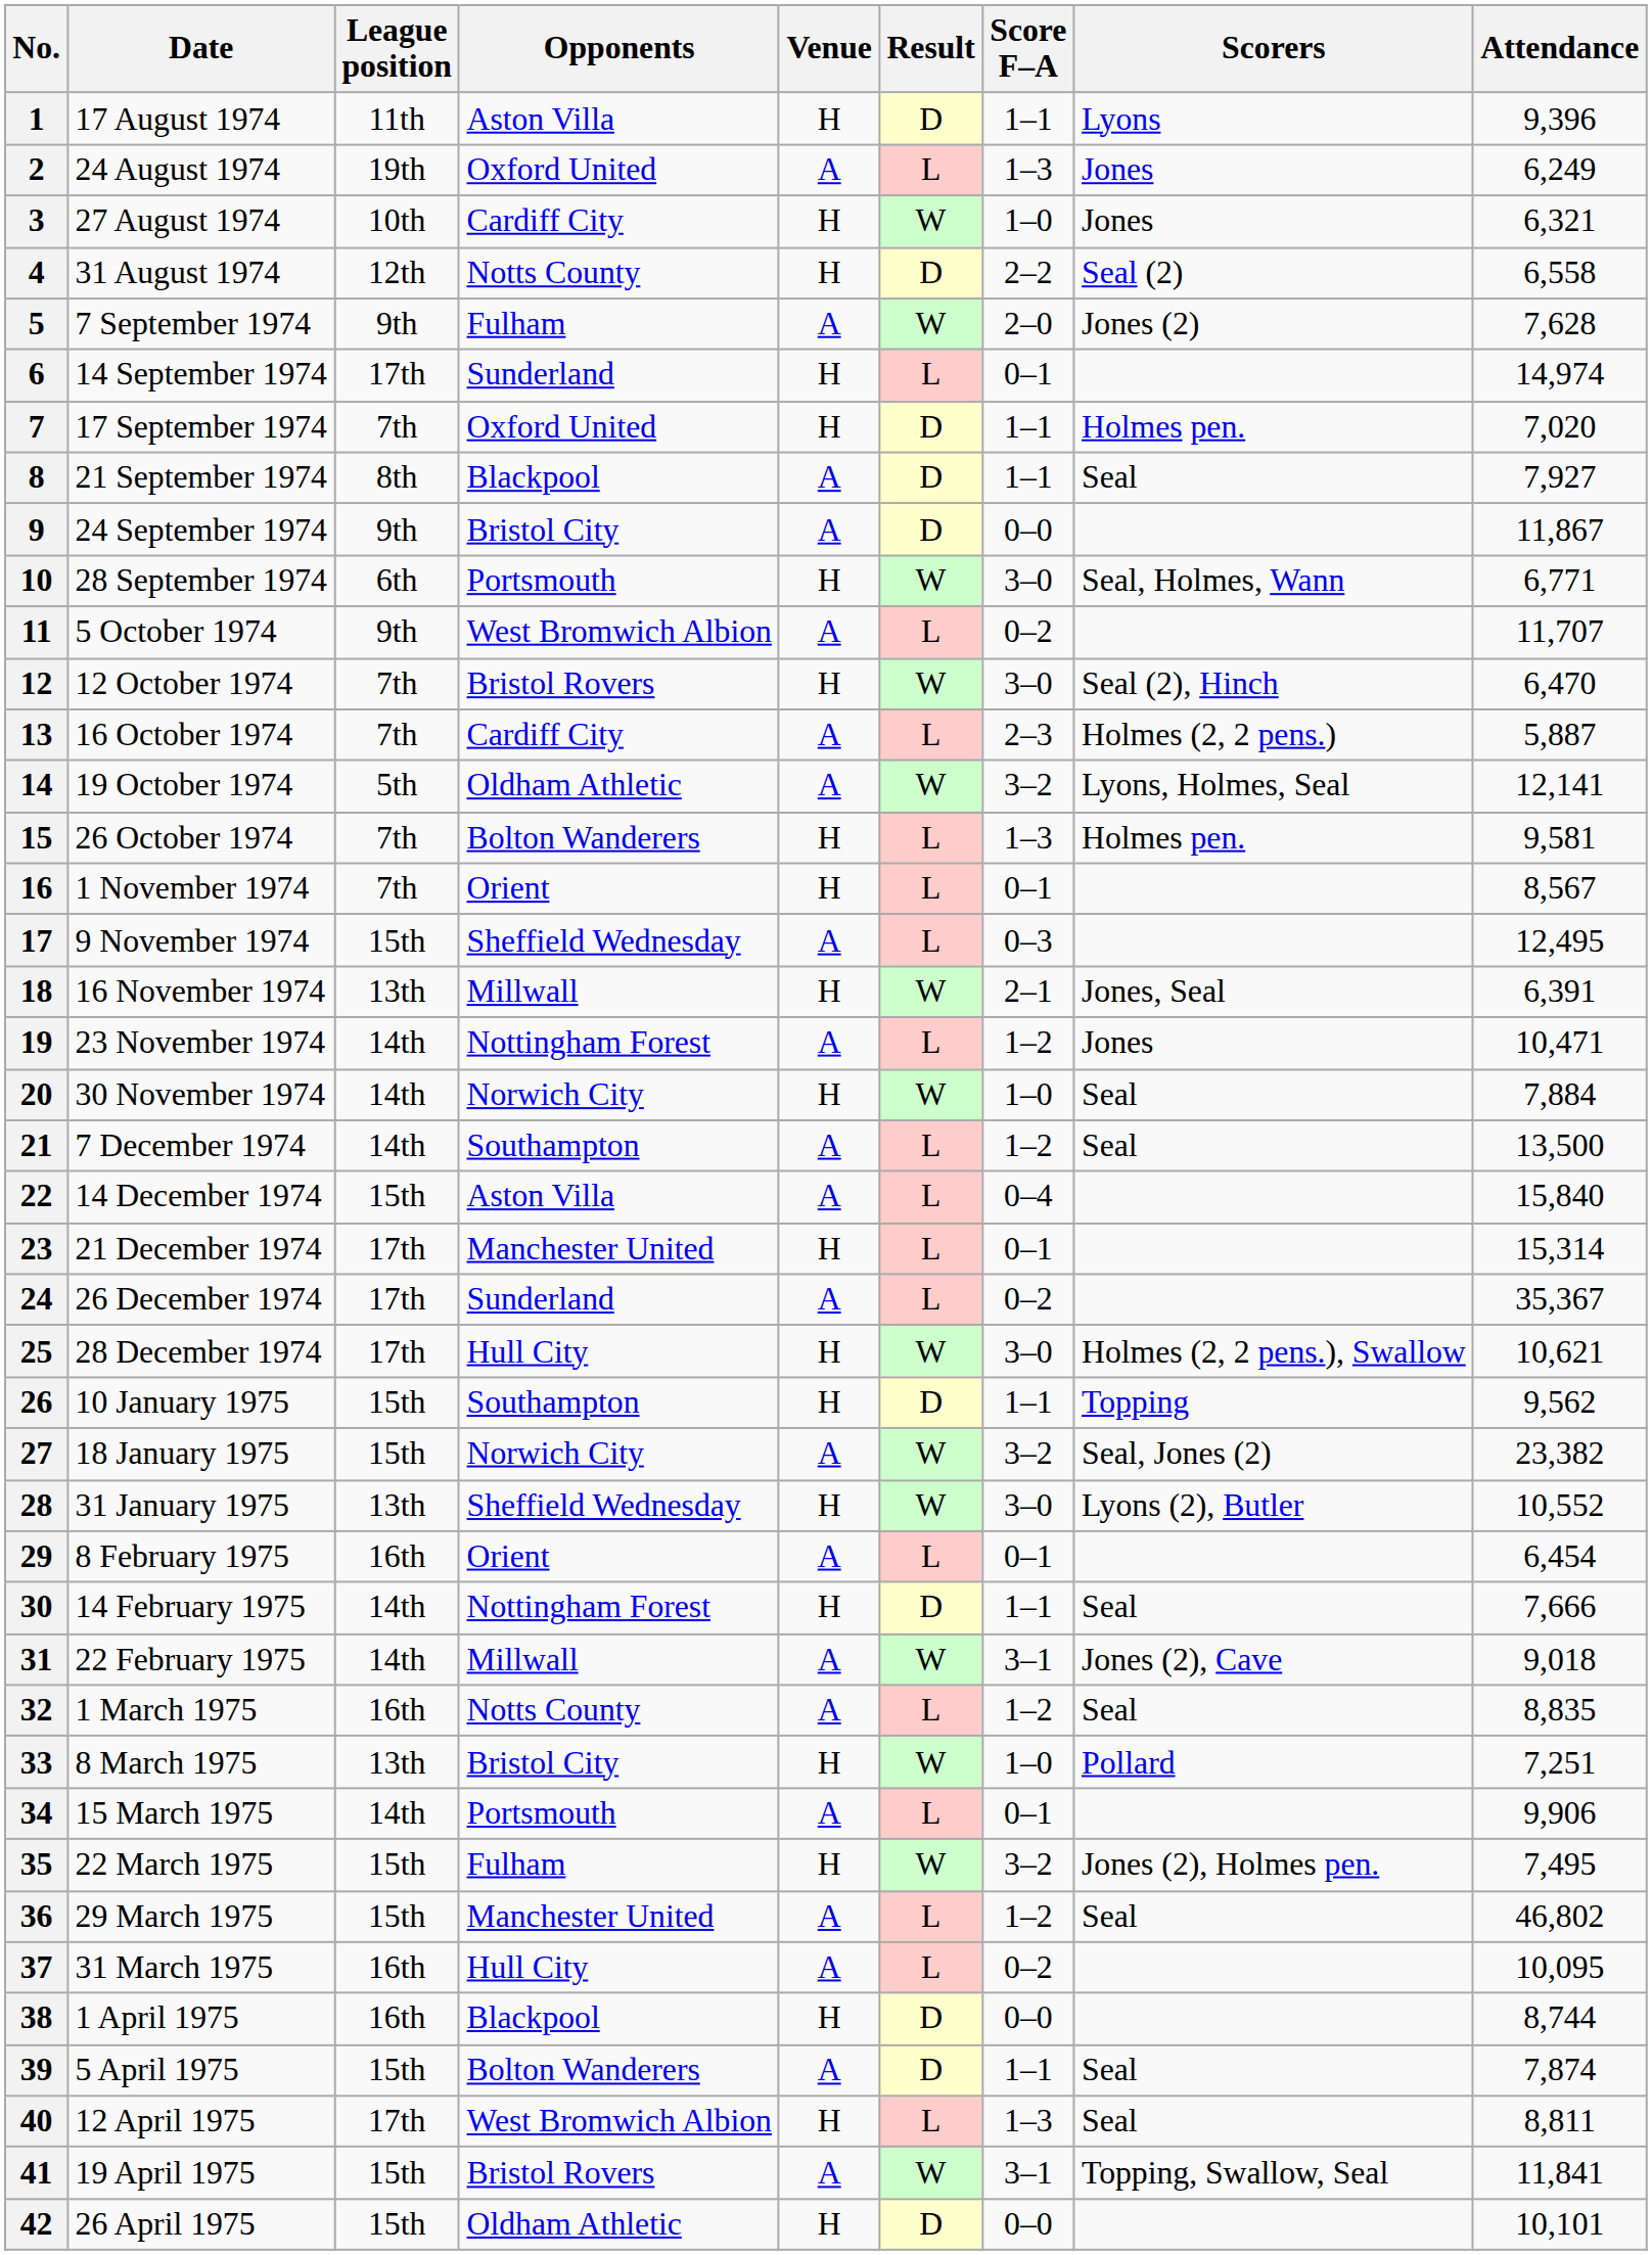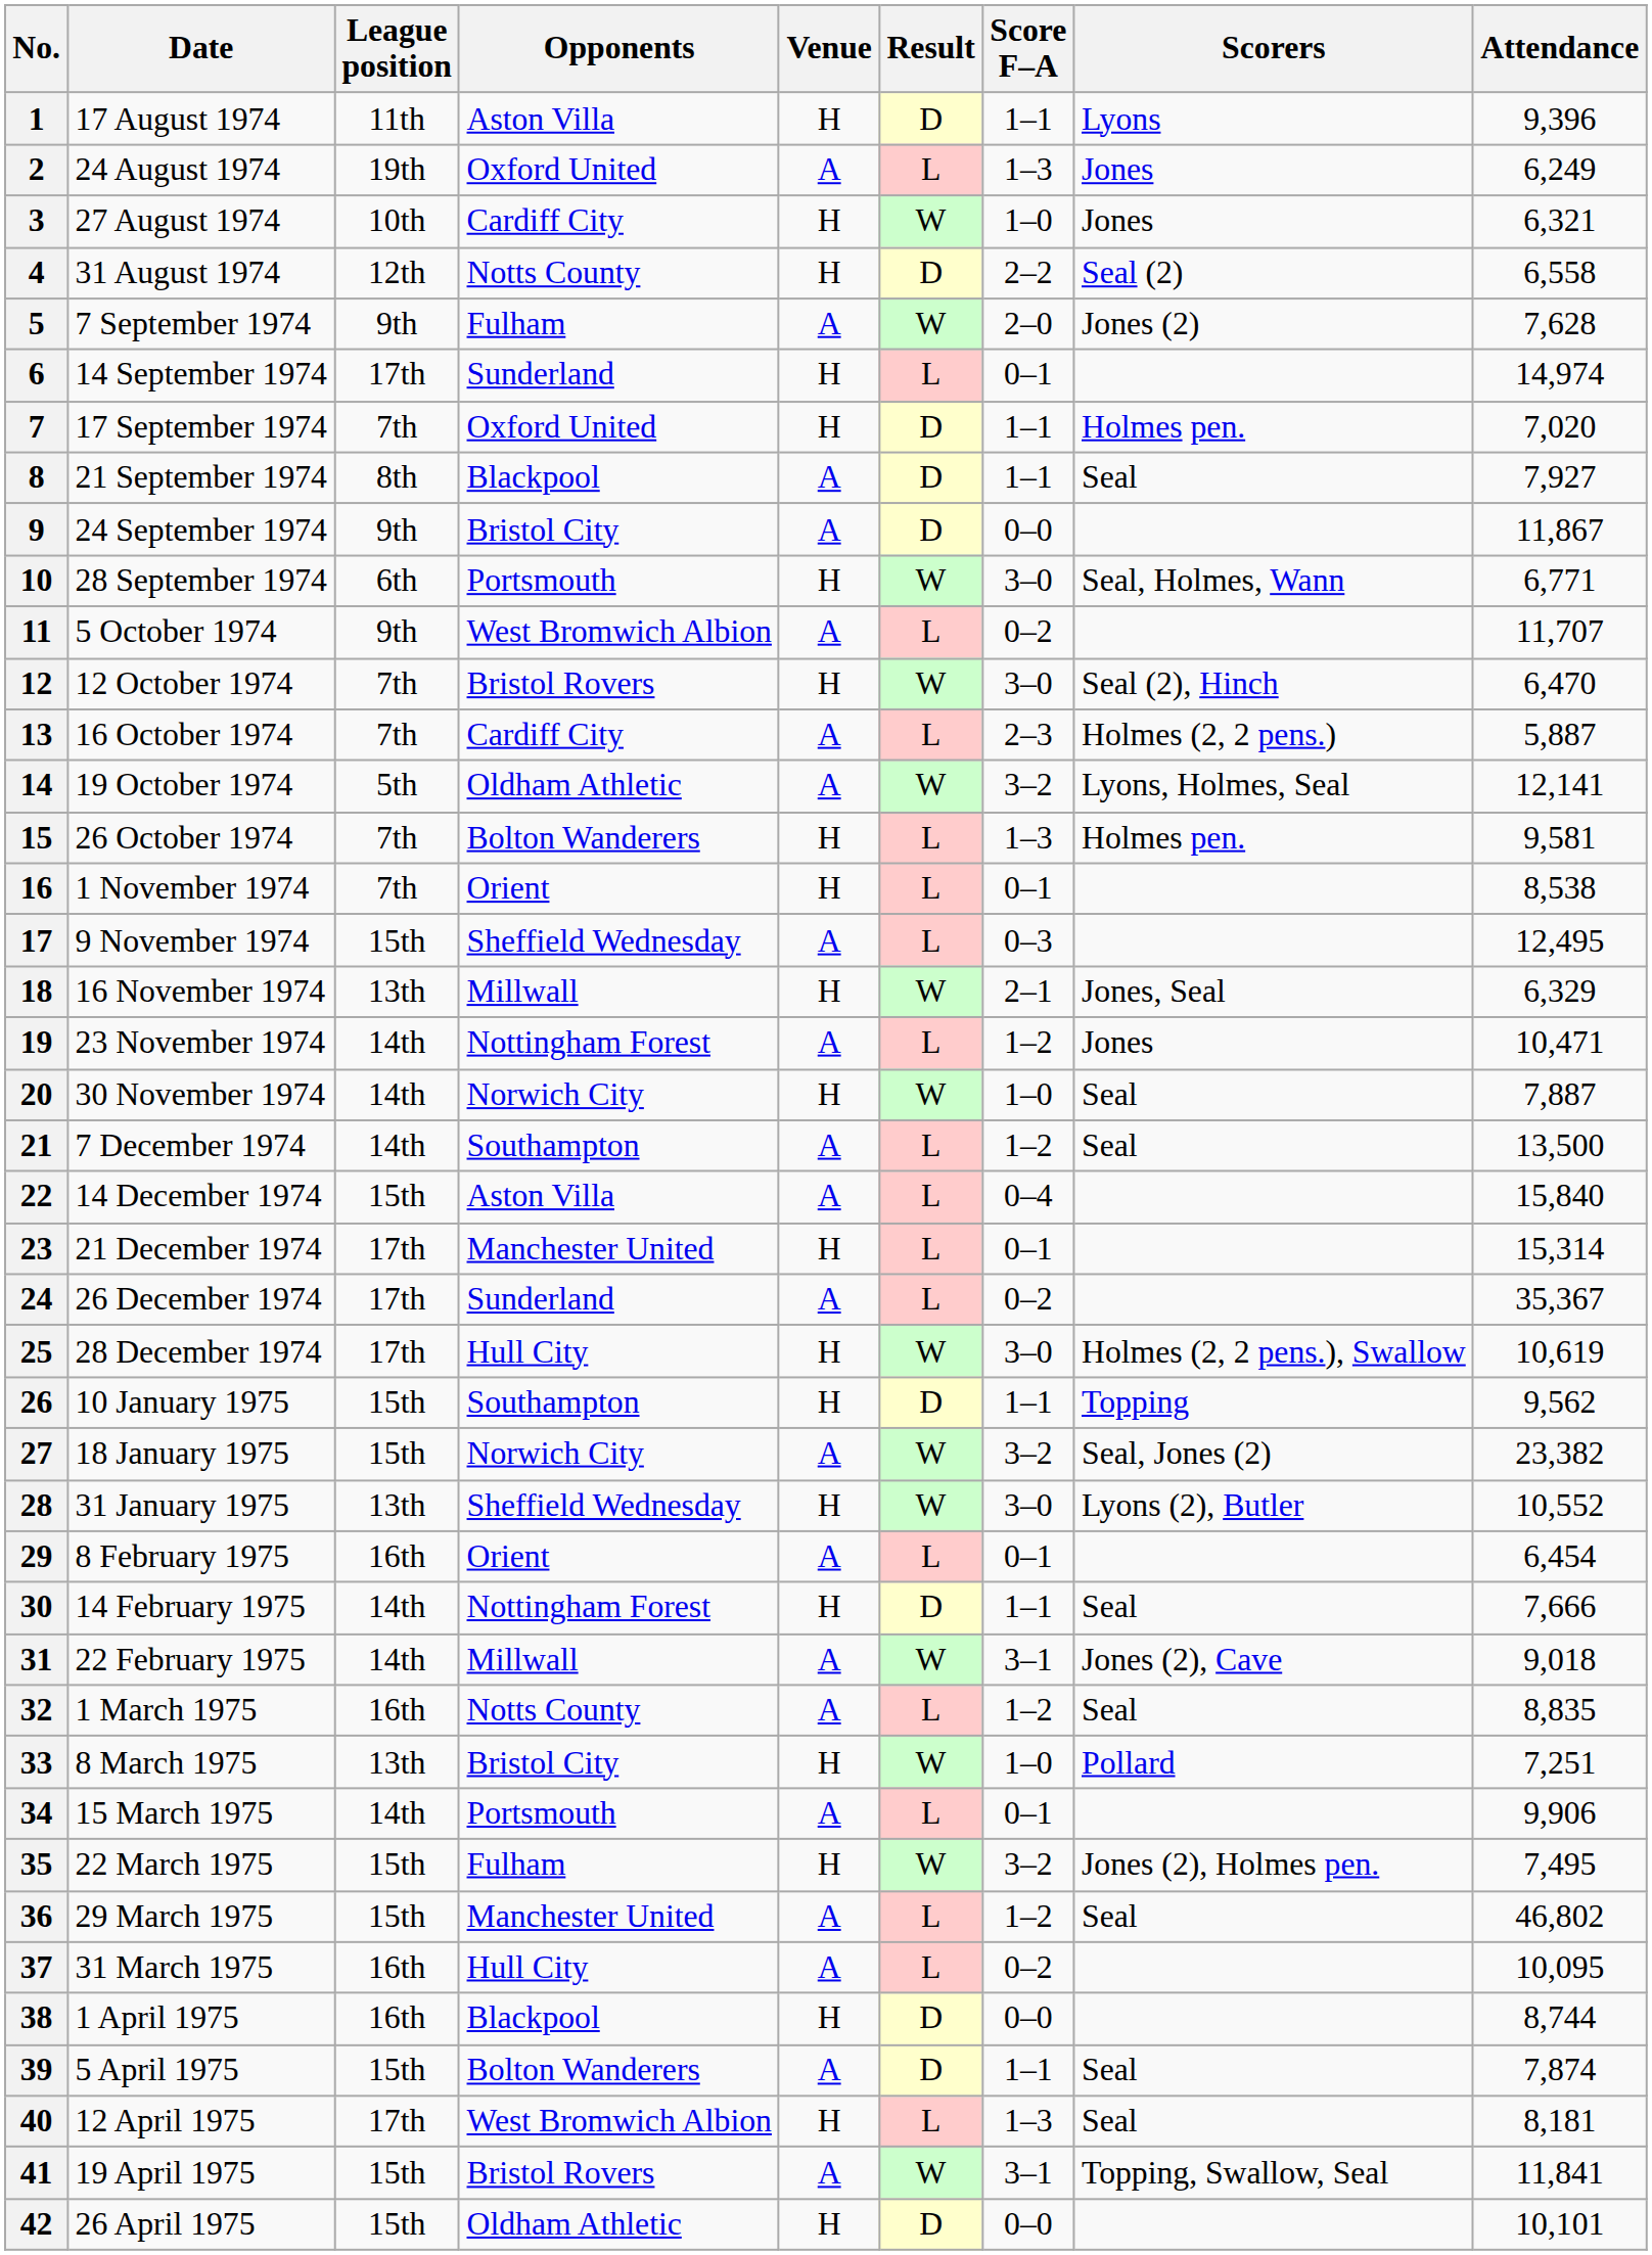16 | Attendance: 8,567 -> 8,538
18 | Attendance: 6,391 -> 6,329
20 | Attendance: 7,884 -> 7,887
25 | Attendance: 10,621 -> 10,619
40 | Attendance: 8,811 -> 8,181
